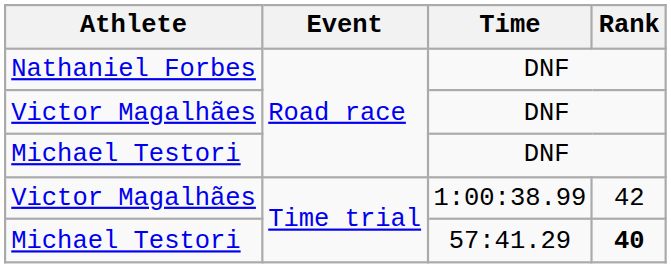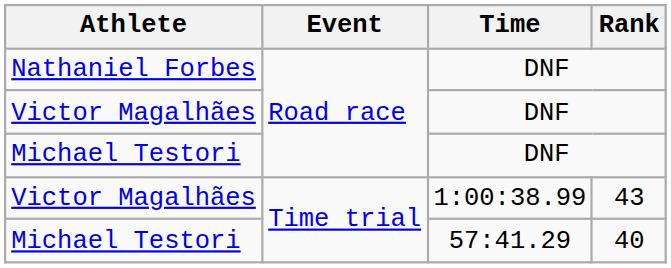Victor Magalhães / 1:00:38.99 | Rank: 42 -> 43
Michael Testori / 57:41.29 | Rank: bold -> normal
